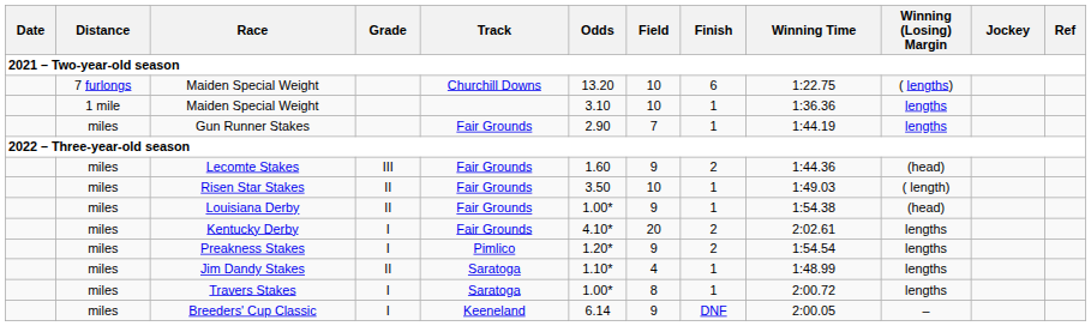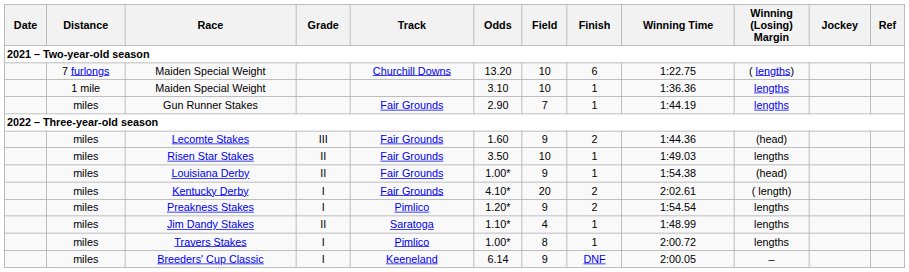Risen Star Stakes | Winning (Losing) Margin: ( length) -> lengths
Kentucky Derby | Winning (Losing) Margin: lengths -> ( length)
Travers Stakes | Track: Saratoga -> Pimlico
